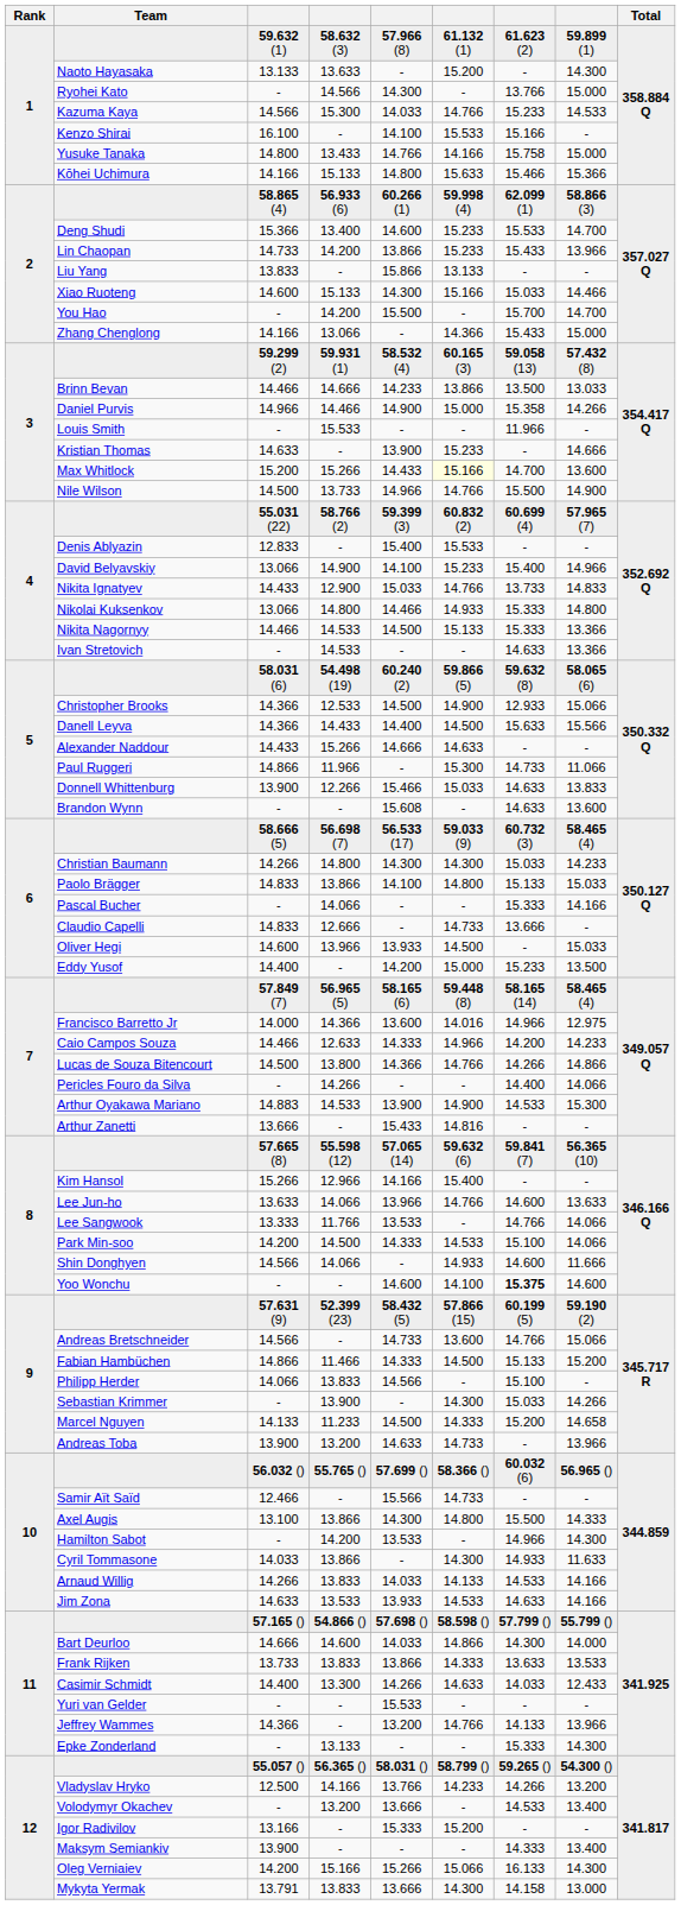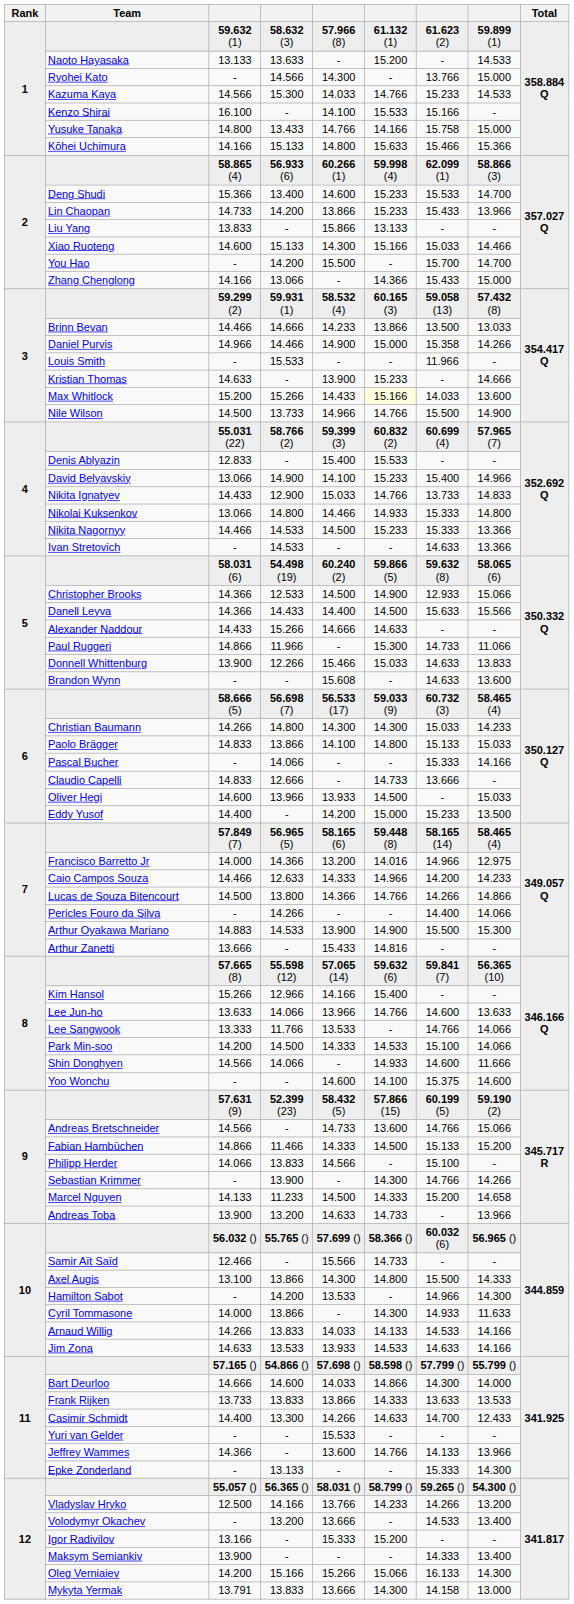Naoto Hayasaka | column 8: 14.300 -> 14.533
Max Whitlock | column 7: 14.700 -> 14.033
Nikita Nagornyy | column 6: 15.133 -> 15.233
Francisco Barretto Jr | column 5: 13.600 -> 13.200
Arthur Oyakawa Mariano | column 7: 14.533 -> 15.500
Yoo Wonchu | column 7: bold -> normal
Sebastian Krimmer | column 7: 15.033 -> 14.766
Cyril Tommasone | column 3: 14.033 -> 14.000
Casimir Schmidt | column 7: 14.033 -> 14.700
Jeffrey Wammes | column 5: 13.200 -> 13.600
